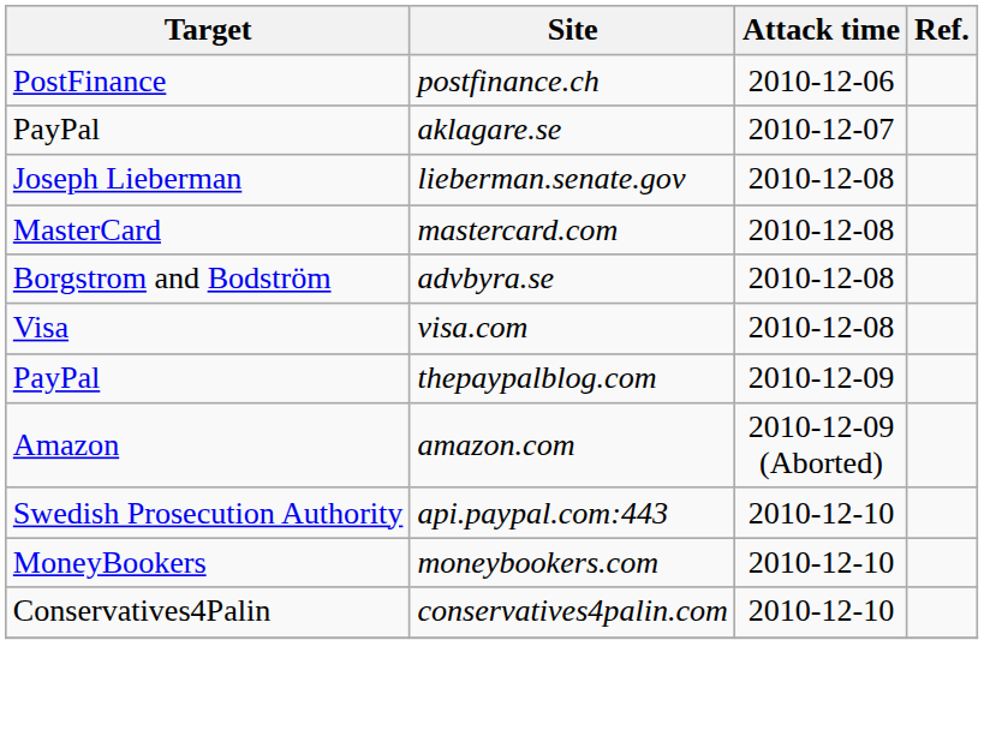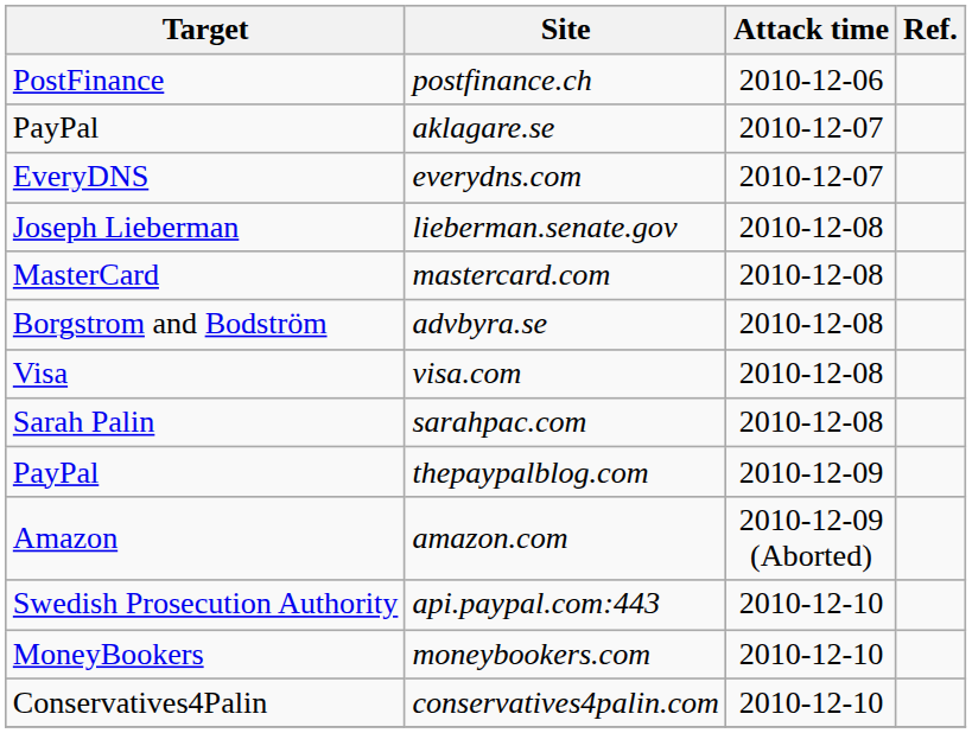+ row: EveryDNS | everydns.com | 2010-12-07
+ row: Sarah Palin | sarahpac.com | 2010-12-08
